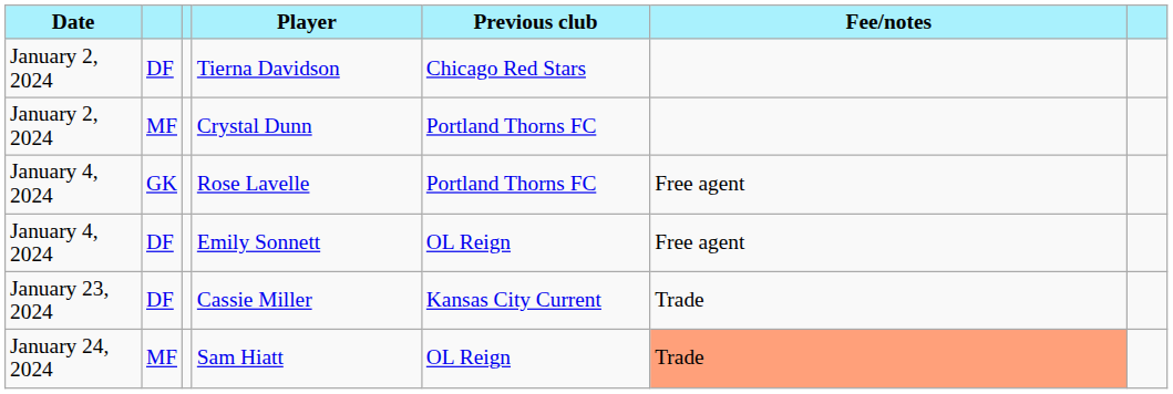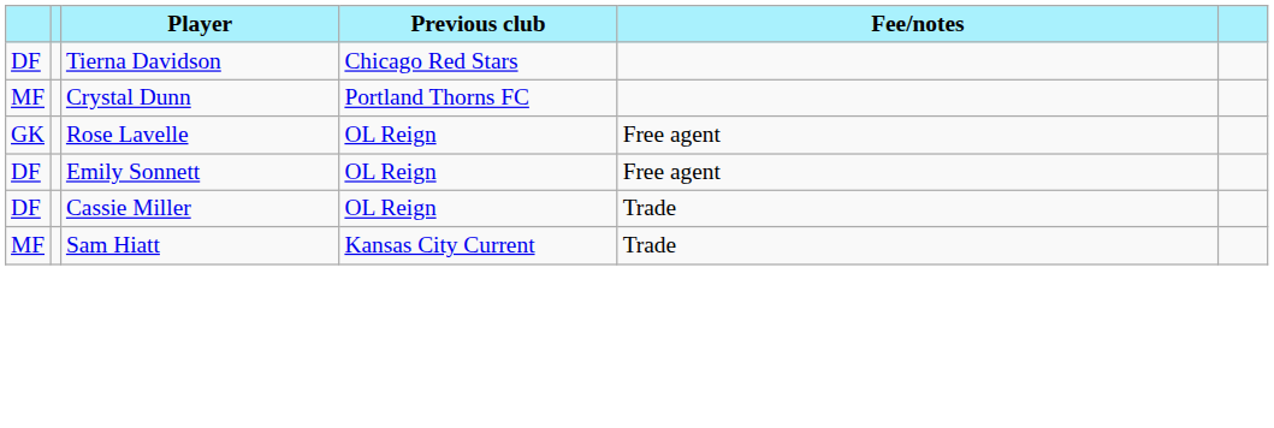- column: Date | January 2, 2024 | January 2, 2024 | January 4, 2024 | January 4, 2024 | January 23, 2024 | January 24, 2024
Rose Lavelle | Previous club: Portland Thorns FC -> OL Reign
Cassie Miller | Previous club: Kansas City Current -> OL Reign
Sam Hiatt | Previous club: OL Reign -> Kansas City Current
Sam Hiatt | Fee/notes: lightsalmon background -> no background
